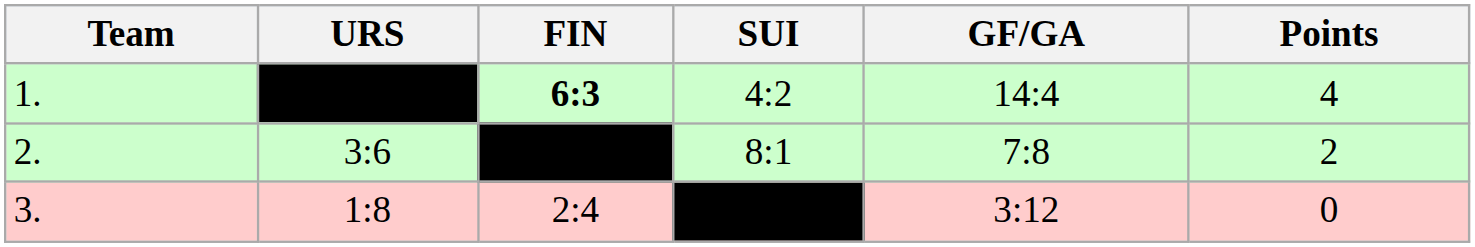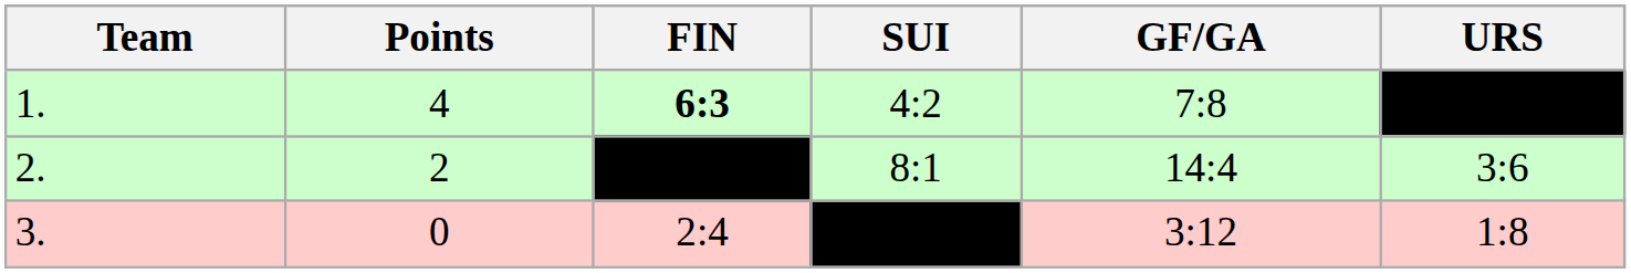columns swapped: URS <-> Points
1. | GF/GA: 14:4 -> 7:8
2. | GF/GA: 7:8 -> 14:4
